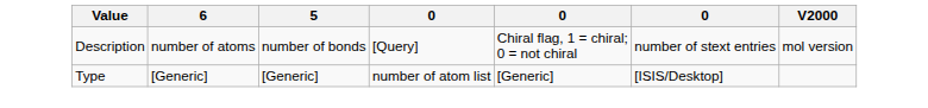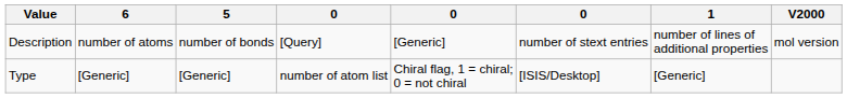+ column: 1 | number of lines of additional properties | [Generic]
Description | column 5: Chiral flag, 1 = chiral; 0 = not chiral -> [Generic]
Type | column 5: [Generic] -> Chiral flag, 1 = chiral; 0 = not chiral
